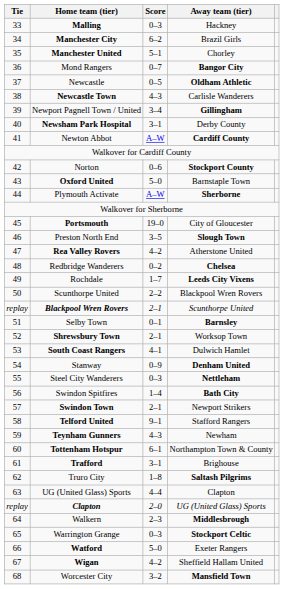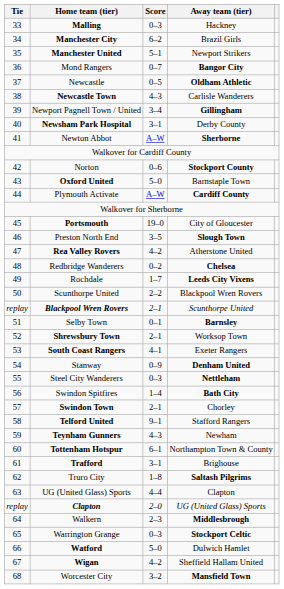Manchester United | Away team (tier): Chorley -> Newport Strikers
Newton Abbot | Away team (tier): Cardiff County -> Sherborne
Plymouth Activate | Away team (tier): Sherborne -> Cardiff County
South Coast Rangers | Away team (tier): Dulwich Hamlet -> Exeter Rangers
Swindon Town | Away team (tier): Newport Strikers -> Chorley
Watford | Away team (tier): Exeter Rangers -> Dulwich Hamlet
